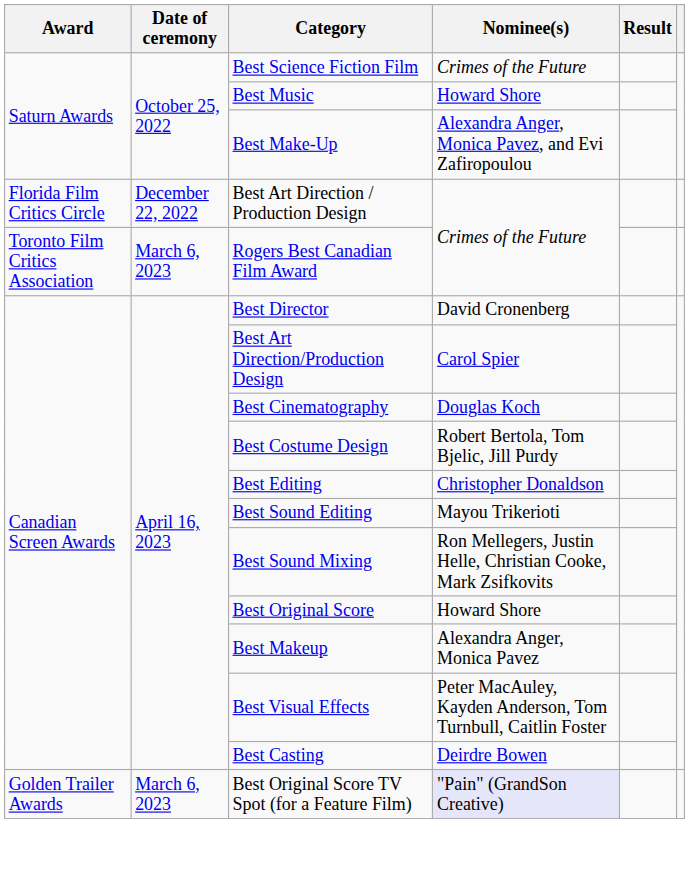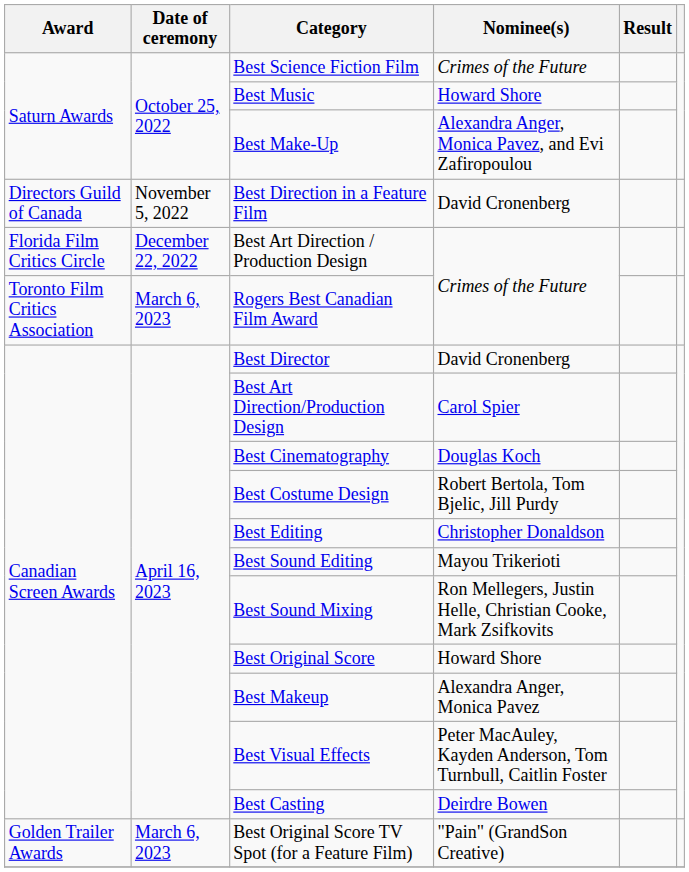+ row: Directors Guild of Canada | November 5, 2022 | Best Direction in a Feature Film | David Cronenberg
Best Original Score TV Spot (for a Feature Film) | Nominee(s): lavender background -> no background
